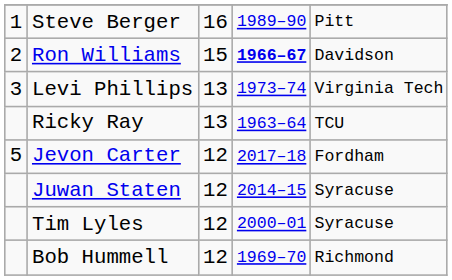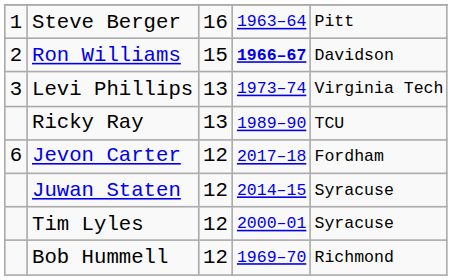Steve Berger | column 4: 1989–90 -> 1963–64
Ricky Ray | column 4: 1963–64 -> 1989–90
Jevon Carter | column 1: 5 -> 6
